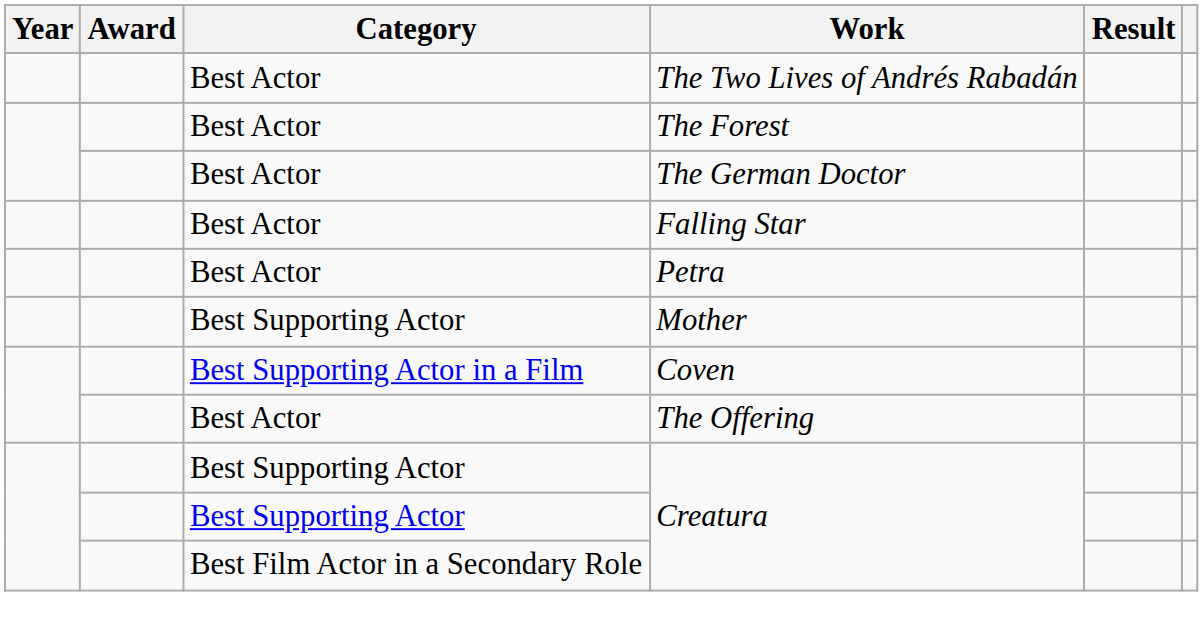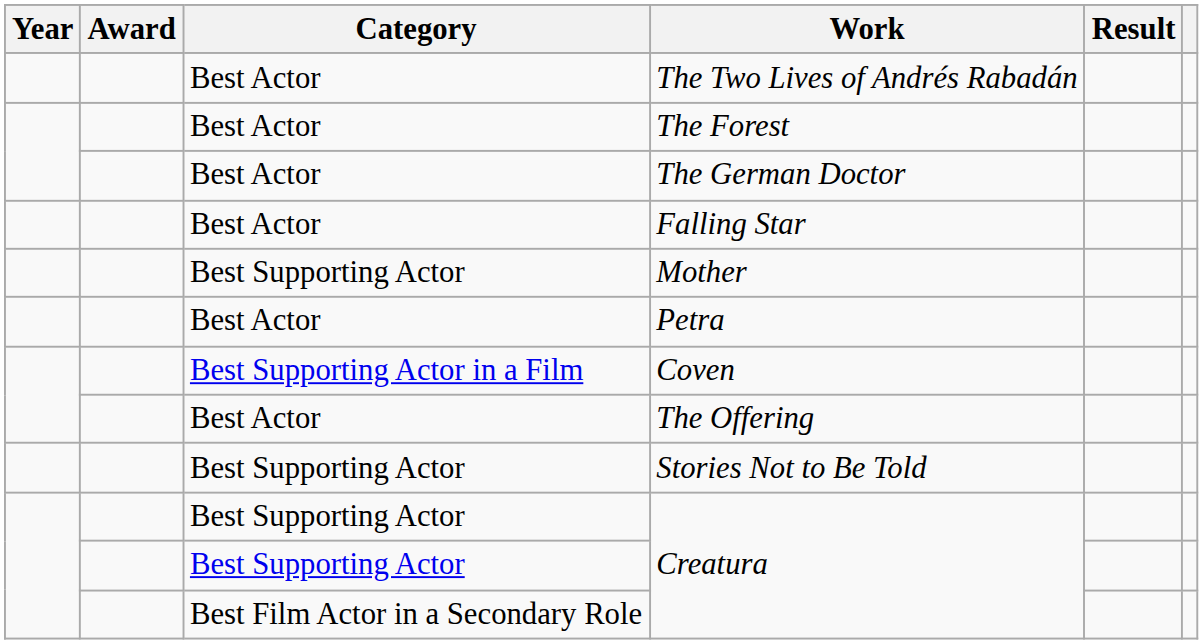rows swapped: Petra <-> Mother
+ row: Best Supporting Actor | Stories Not to Be Told
